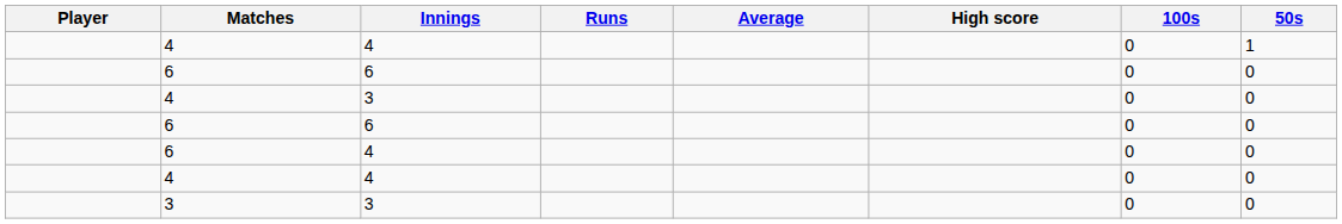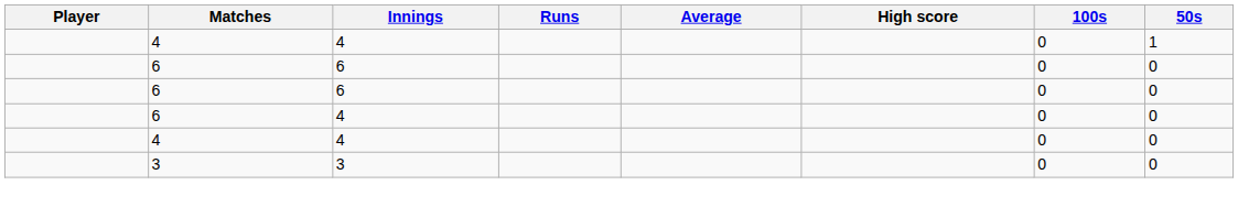- row: 4 | 3 | 0 | 0
